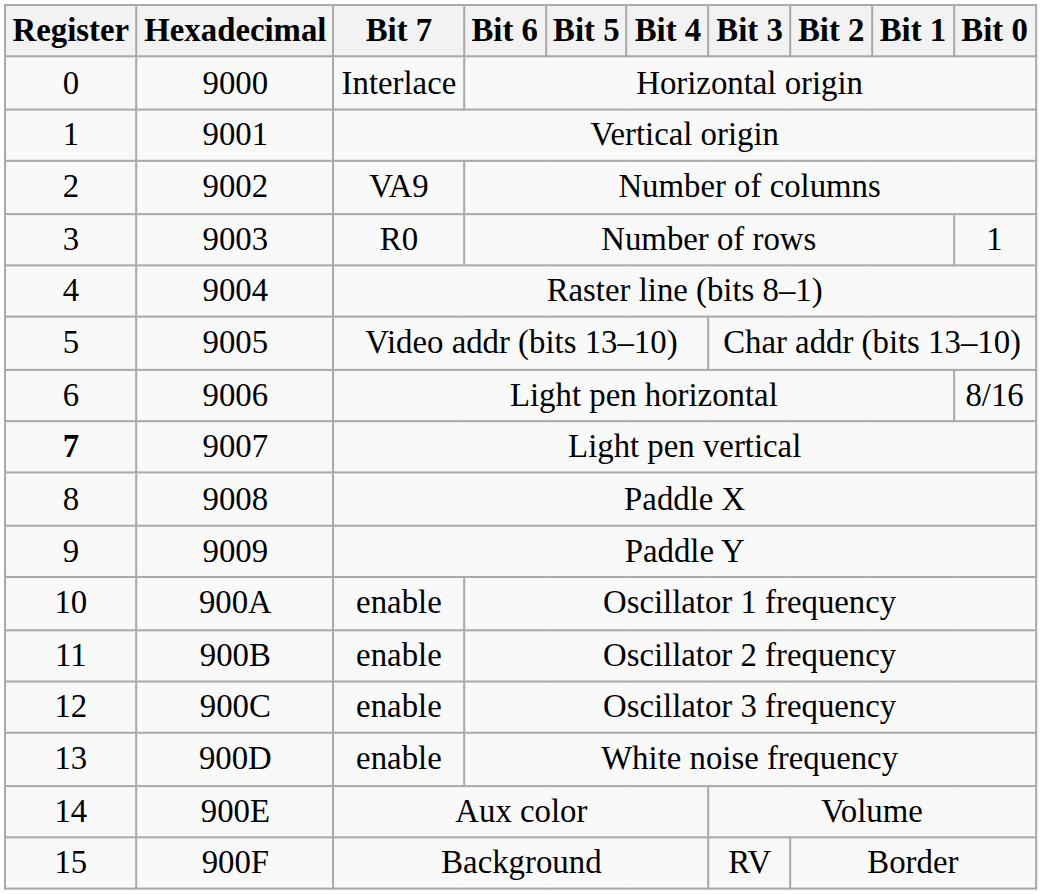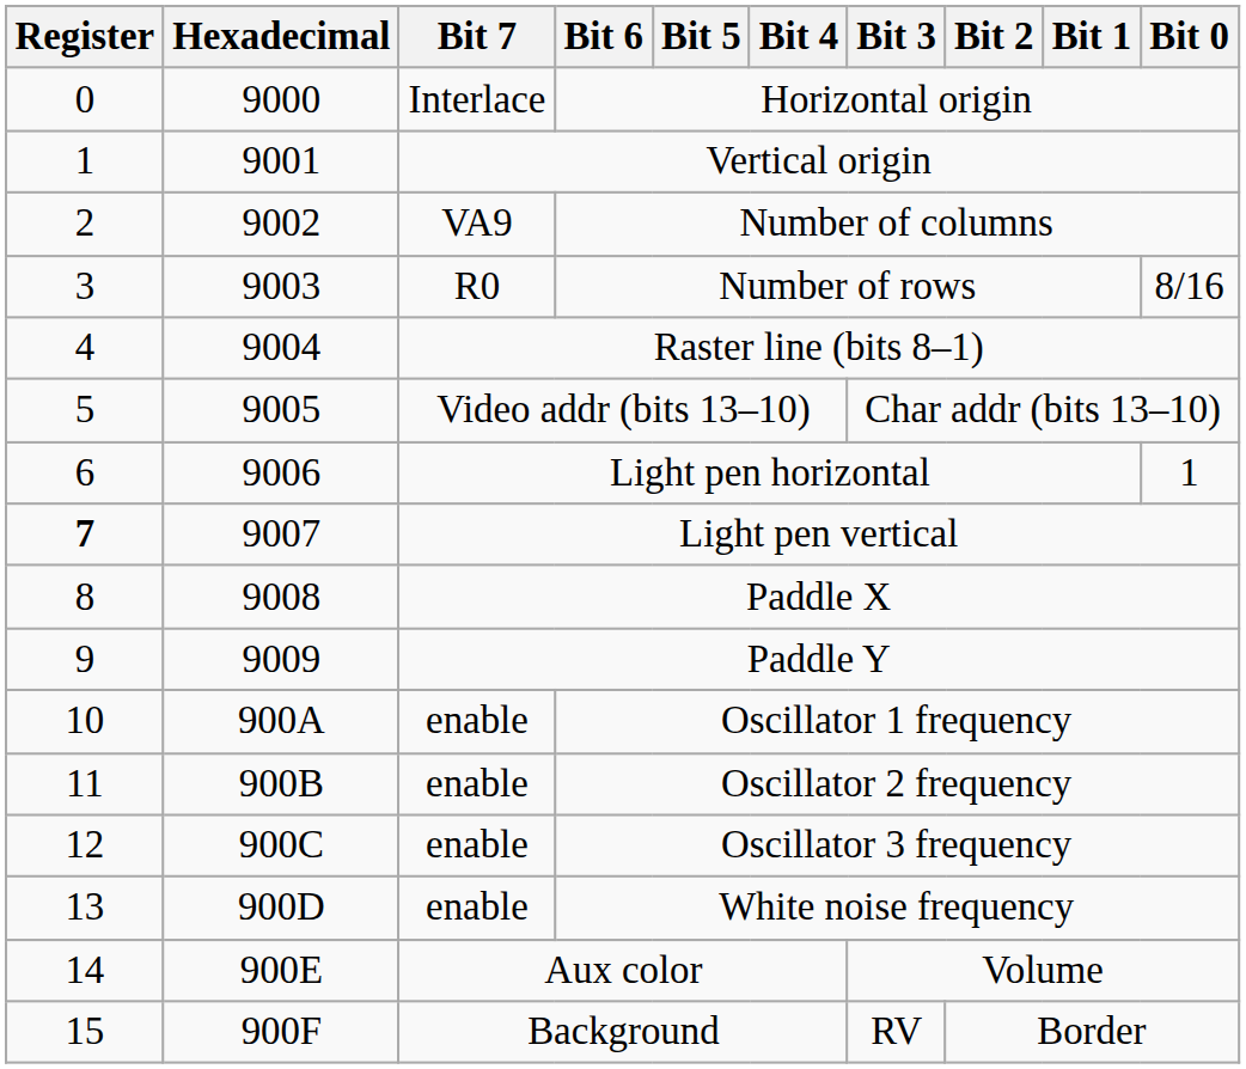Number of rows | Bit 0: 1 -> 8/16
Light pen horizontal | Bit 0: 8/16 -> 1
